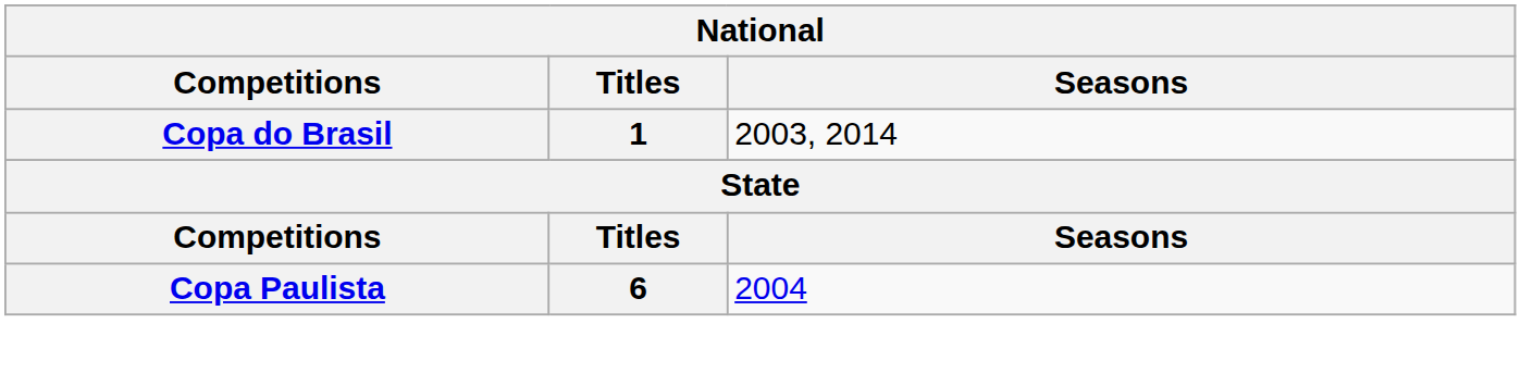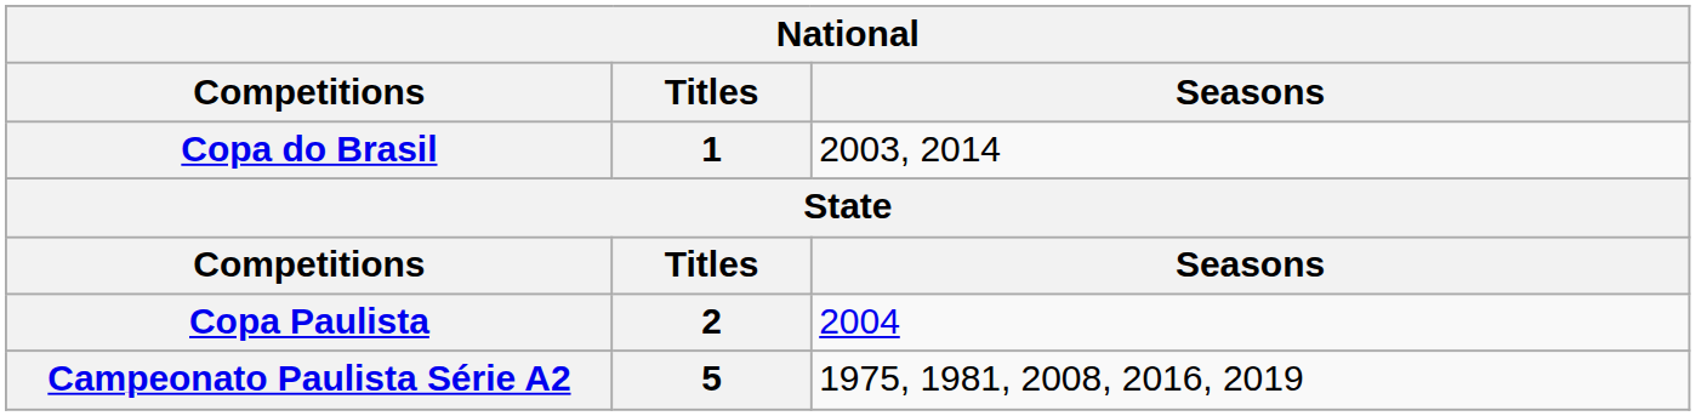Copa Paulista | Titles: 6 -> 2
+ row: Campeonato Paulista Série A2 | 5 | 1975, 1981, 2008, 2016, 2019
